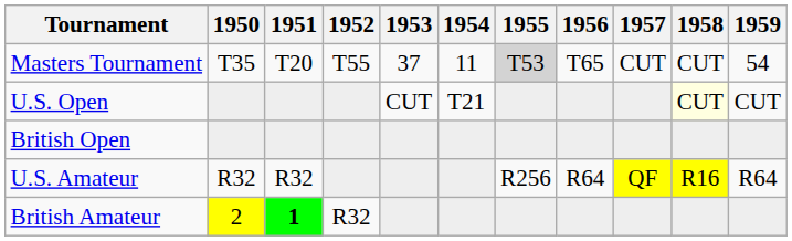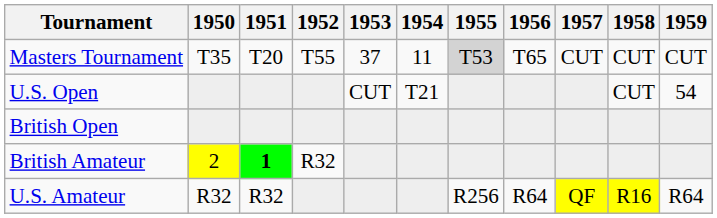Masters Tournament | 1959: 54 -> CUT
U.S. Open | 1958: lightyellow background -> no background
U.S. Open | 1959: CUT -> 54
rows swapped: U.S. Amateur <-> British Amateur
